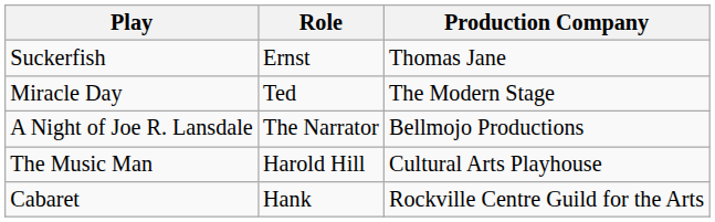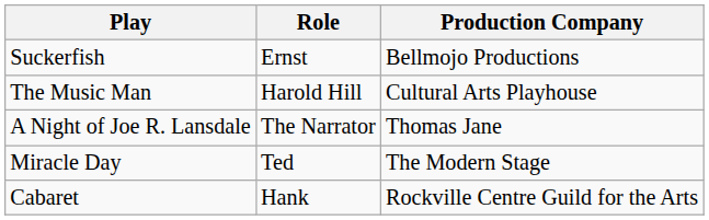Suckerfish | Production Company: Thomas Jane -> Bellmojo Productions
rows swapped: Miracle Day <-> The Music Man
A Night of Joe R. Lansdale | Production Company: Bellmojo Productions -> Thomas Jane
